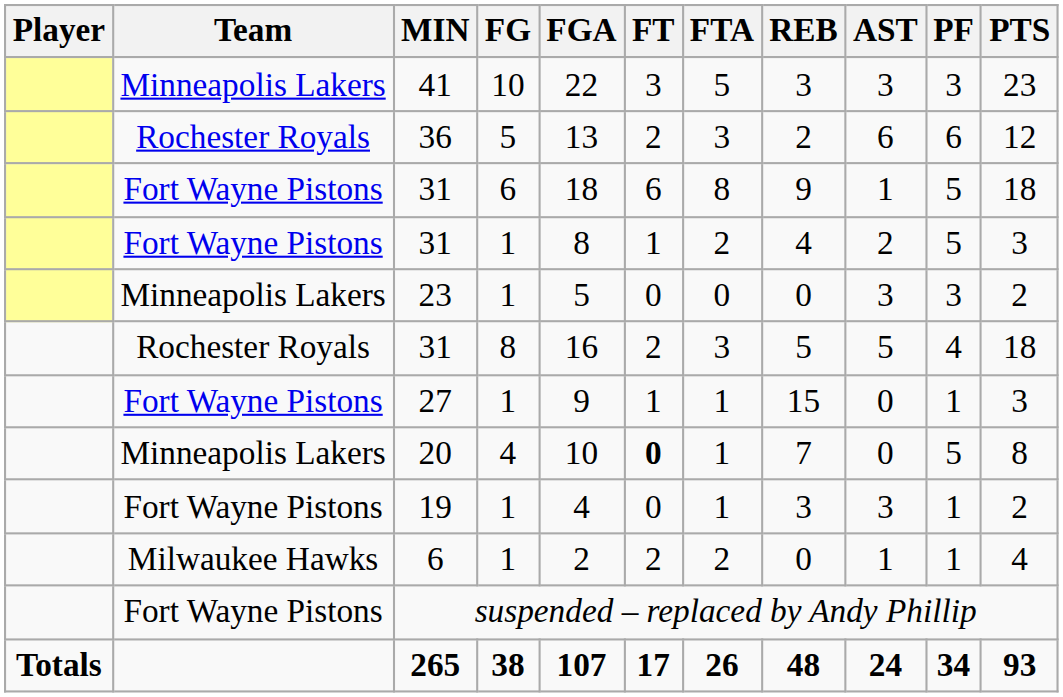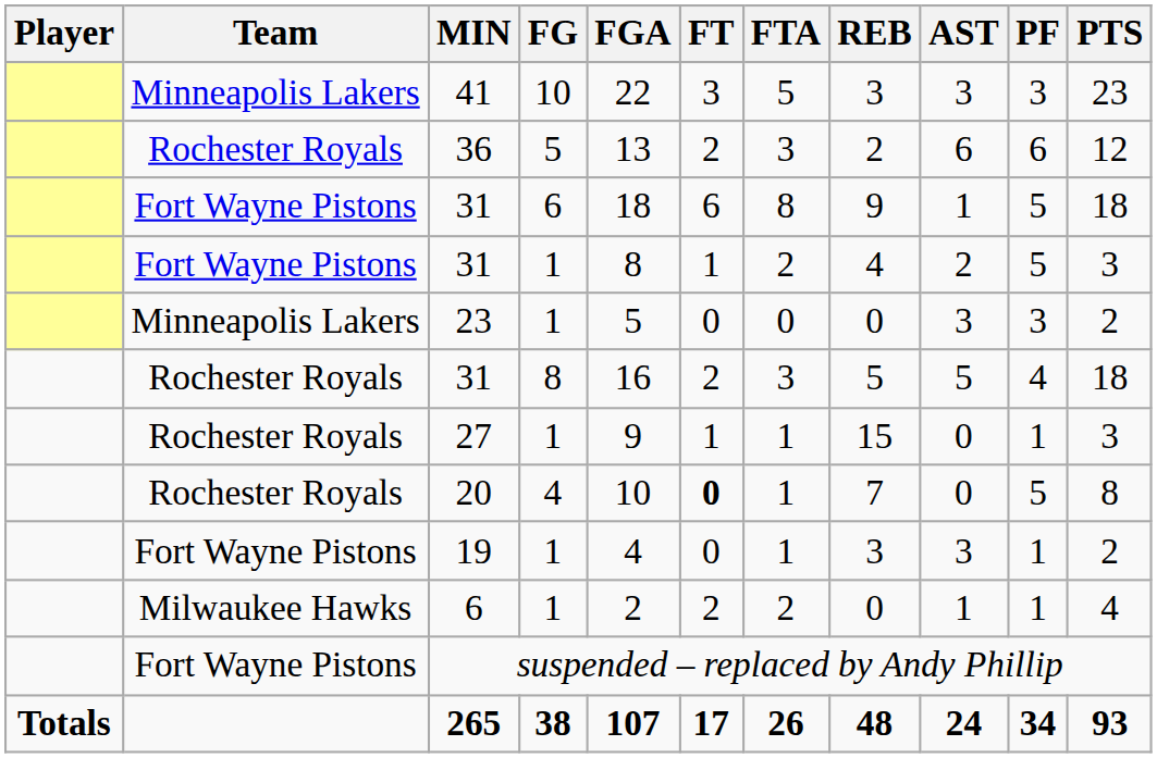27 | Team: Fort Wayne Pistons -> Rochester Royals
20 | Team: Minneapolis Lakers -> Rochester Royals
